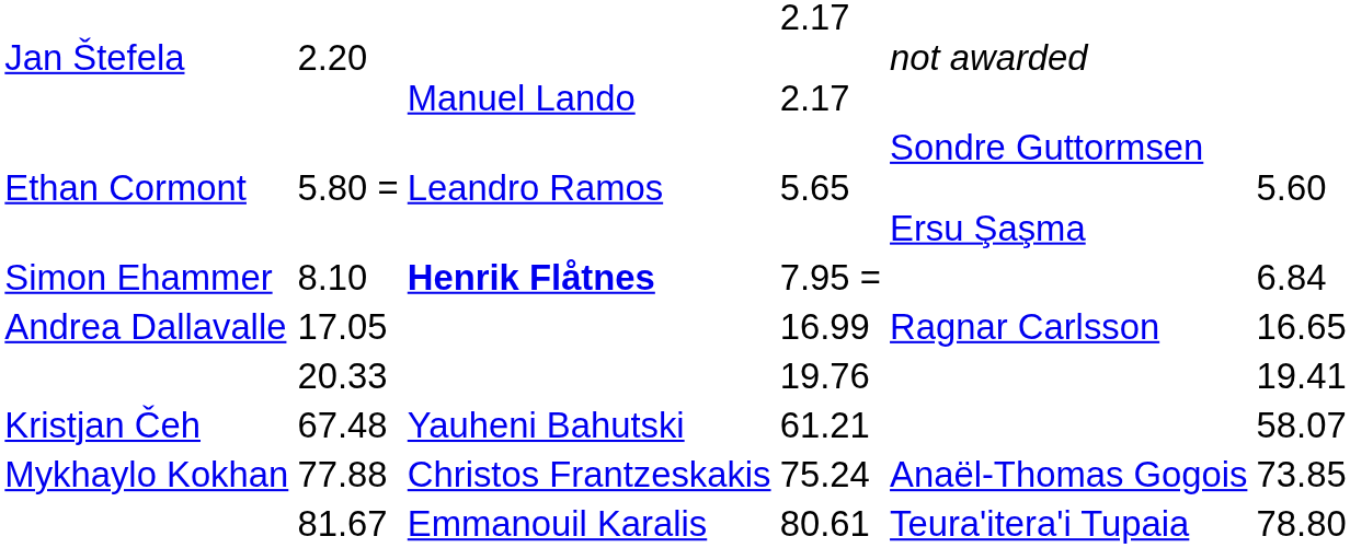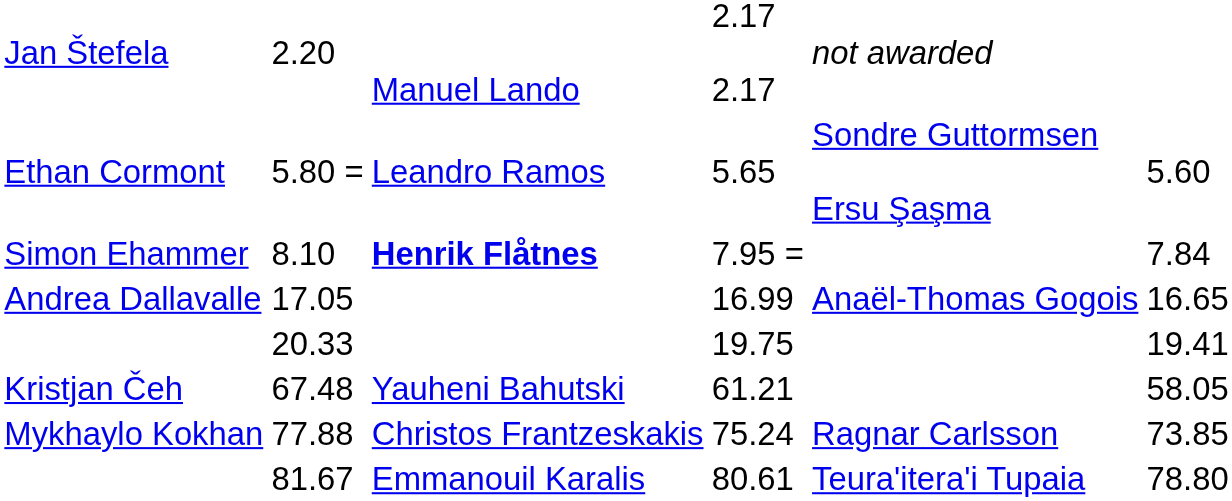8.10 | column 7: 6.84 -> 7.84
17.05 | column 6: Ragnar Carlsson -> Anaël-Thomas Gogois
20.33 | column 5: 19.76 -> 19.75
67.48 | column 7: 58.07 -> 58.05
77.88 | column 6: Anaël-Thomas Gogois -> Ragnar Carlsson
